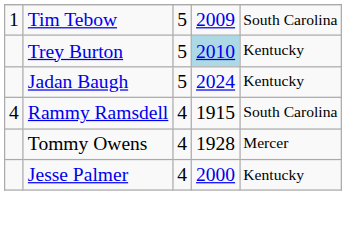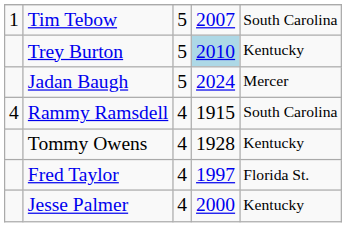Tim Tebow | column 4: 2009 -> 2007
Jadan Baugh | column 5: Kentucky -> Mercer
Tommy Owens | column 5: Mercer -> Kentucky
+ row: Fred Taylor | 4 | 1997 | Florida St.
